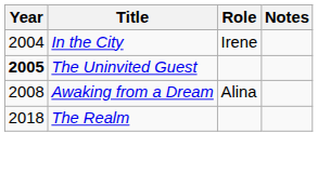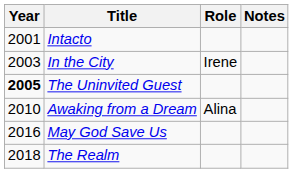+ row: 2001 | Intacto
In the City | Year: 2004 -> 2003
Awaking from a Dream | Year: 2008 -> 2010
+ row: 2016 | May God Save Us
